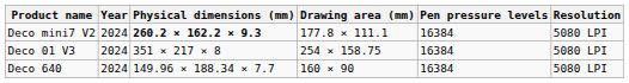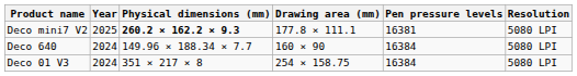Deco mini7 V2 | Year: 2024 -> 2025
Deco mini7 V2 | Pen pressure levels: 16384 -> 16381
rows swapped: Deco 01 V3 <-> Deco 640
